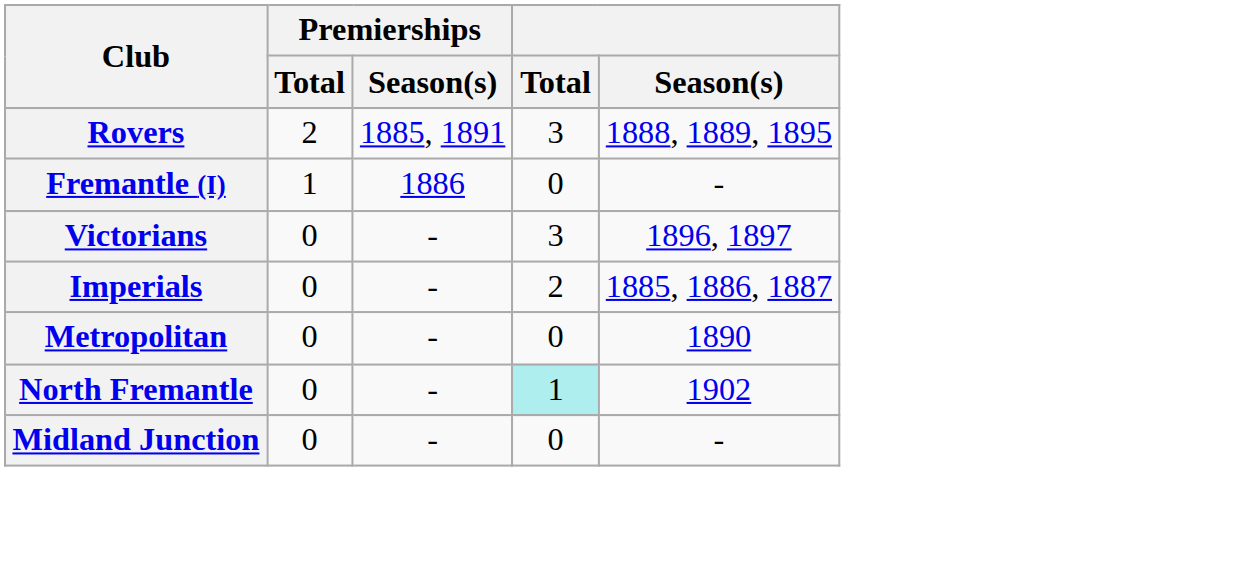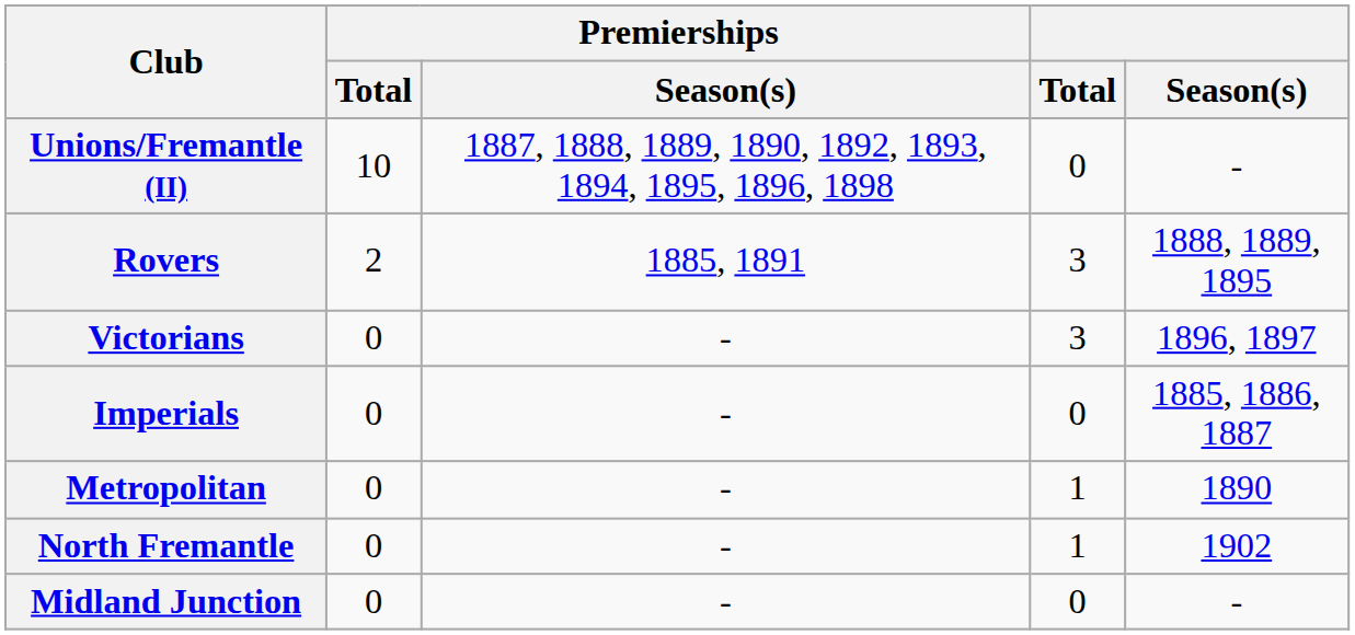+ row: Unions/Fremantle (II) | 10 | 1887, 1888, 1889, 1890, 1892, 1893, 1894, 1895, 1896, 1898 | 0 | -
- row: Fremantle (I) | 1 | 1886 | 0 | -
Imperials | Total: 2 -> 0
Metropolitan | Total: 0 -> 1
North Fremantle | Total: paleturquoise background -> no background
